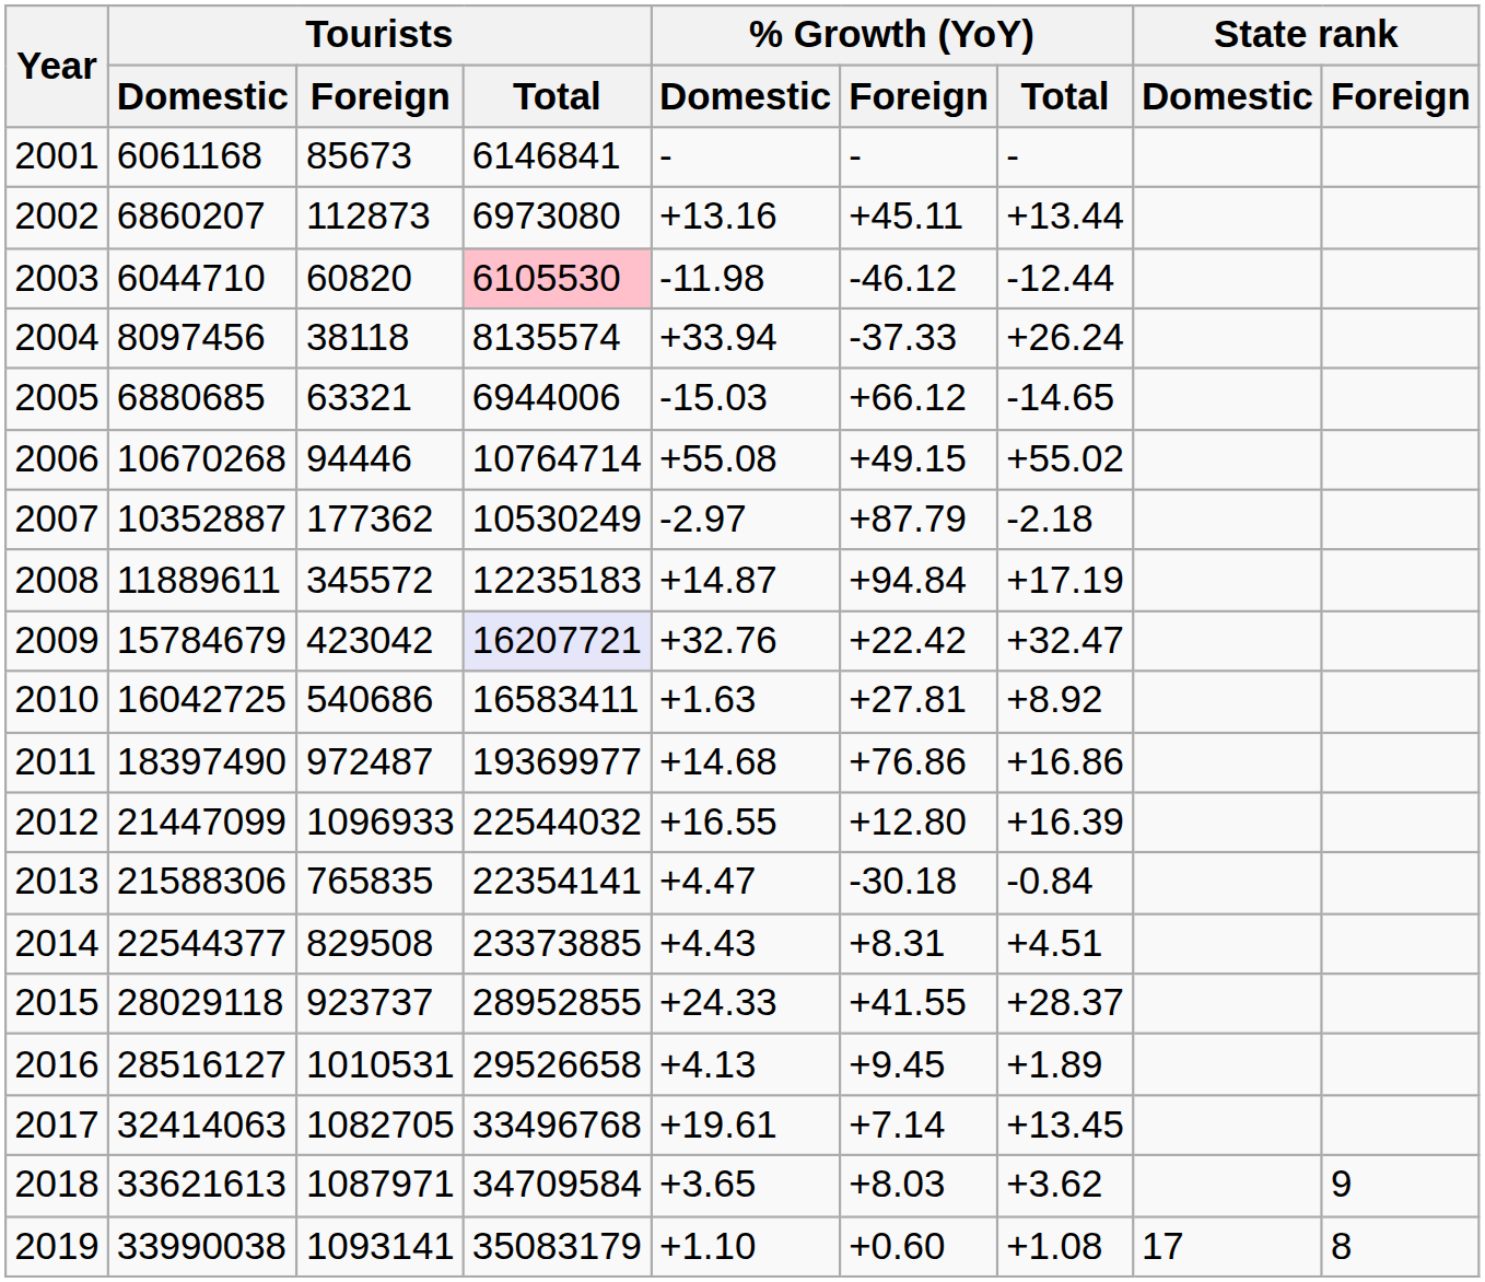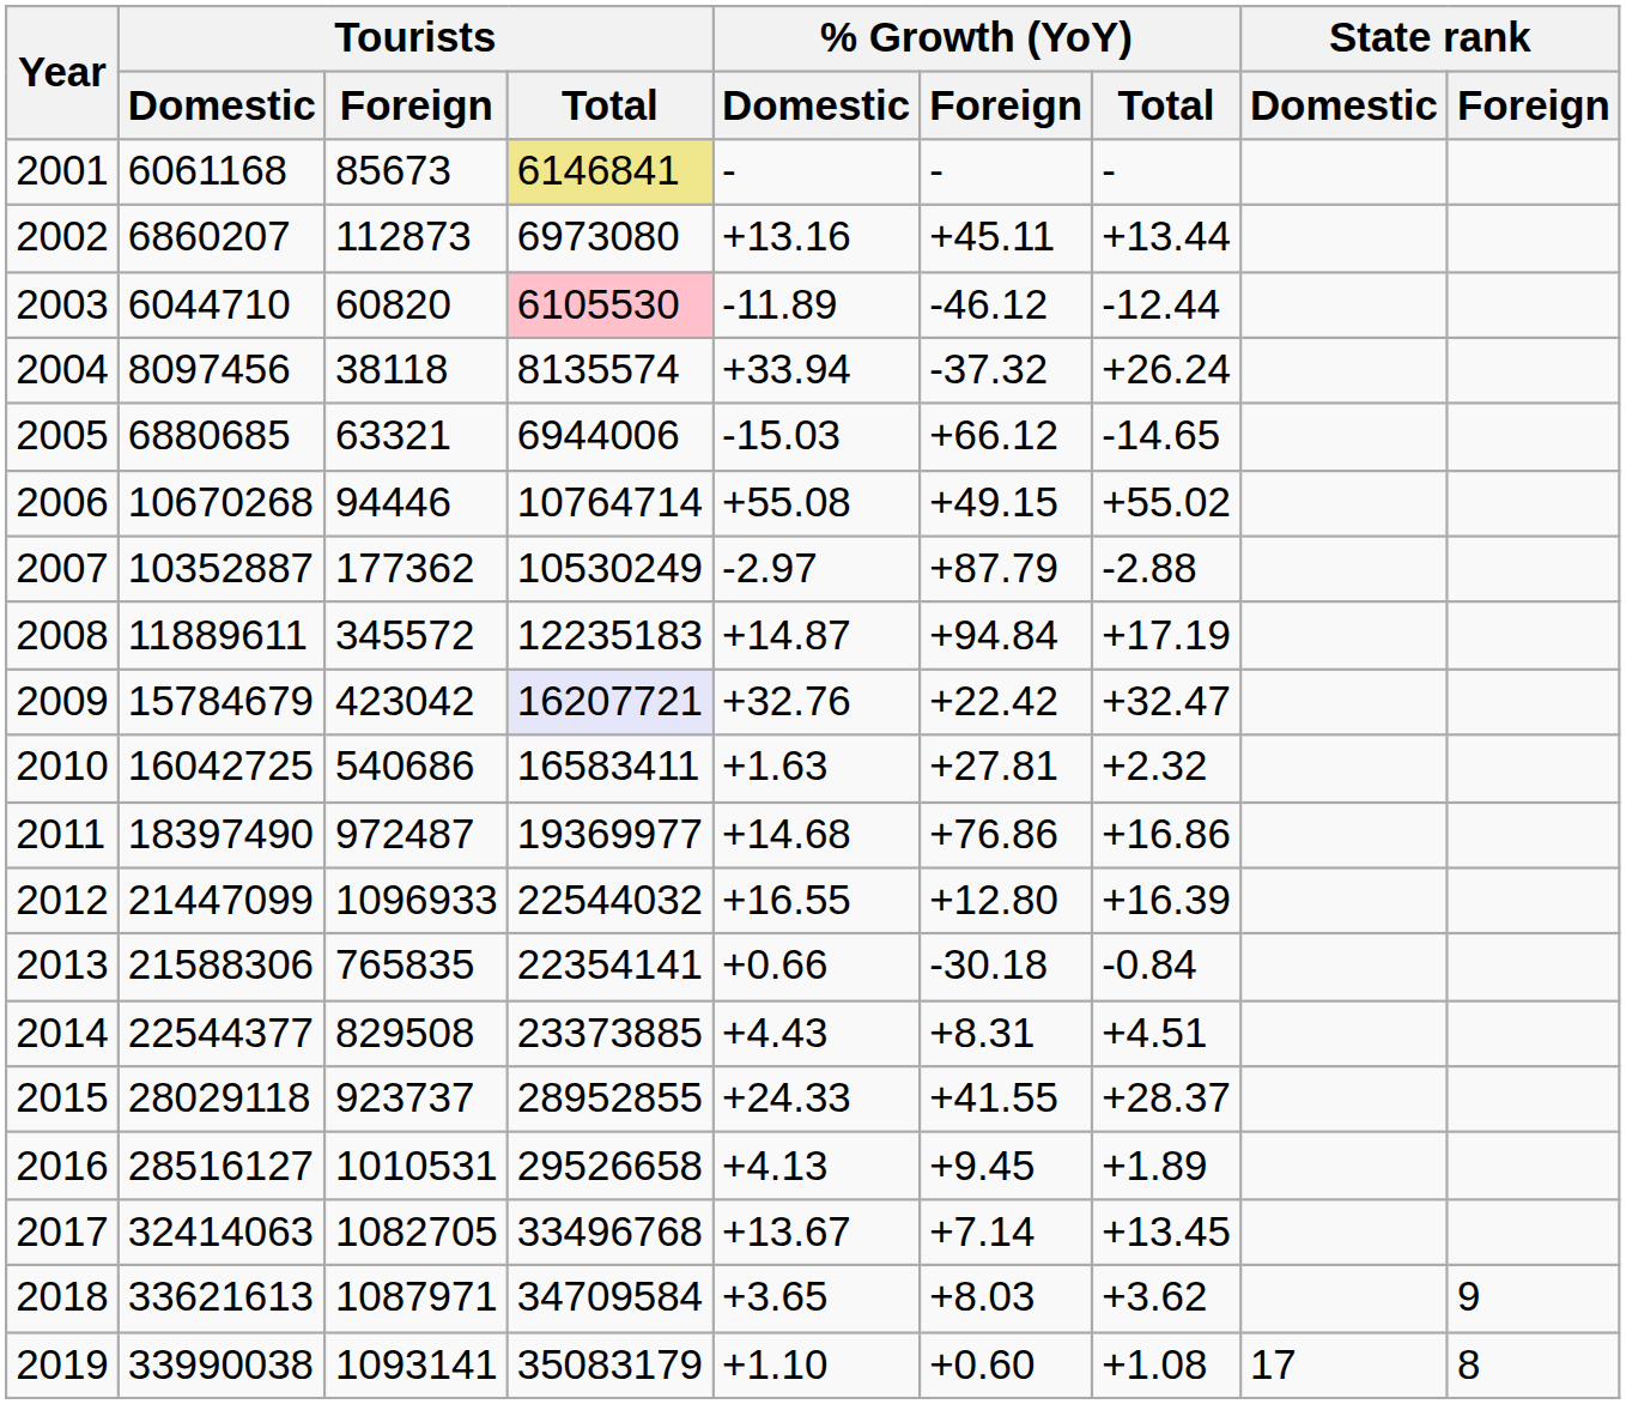2001 | Tourists / Total: no background -> khaki background
2003 | % Growth (YoY) / Domestic: -11.98 -> -11.89
2004 | % Growth (YoY) / Foreign: -37.33 -> -37.32
2007 | % Growth (YoY) / Total: -2.18 -> -2.88
2010 | % Growth (YoY) / Total: +8.92 -> +2.32
2013 | % Growth (YoY) / Domestic: +4.47 -> +0.66
2017 | % Growth (YoY) / Domestic: +19.61 -> +13.67
